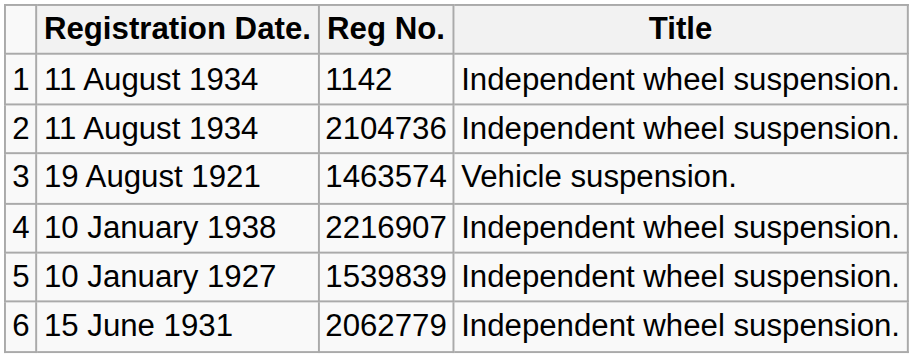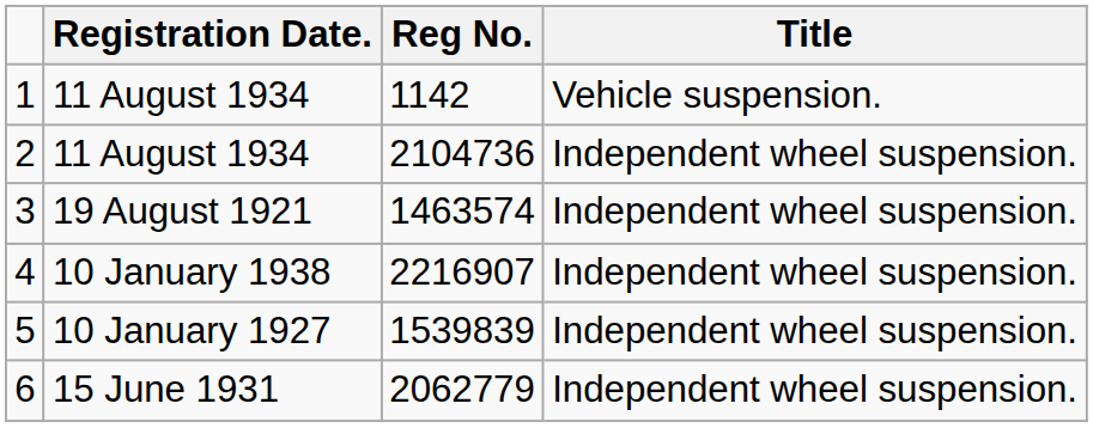1 | Title: Independent wheel suspension. -> Vehicle suspension.
3 | Title: Vehicle suspension. -> Independent wheel suspension.
